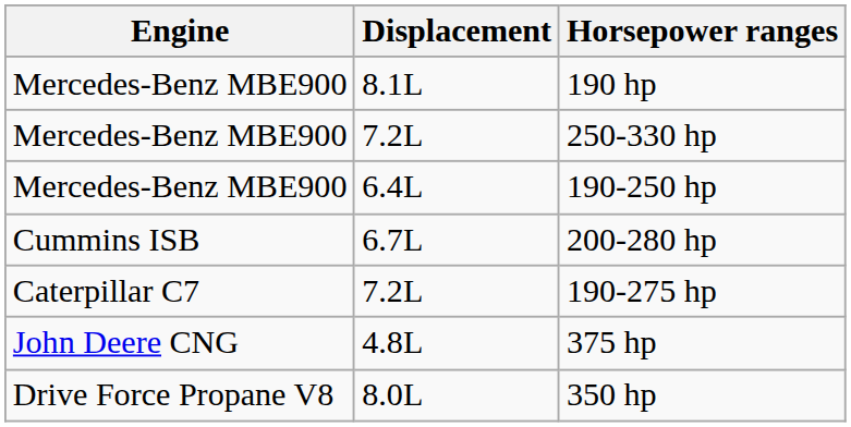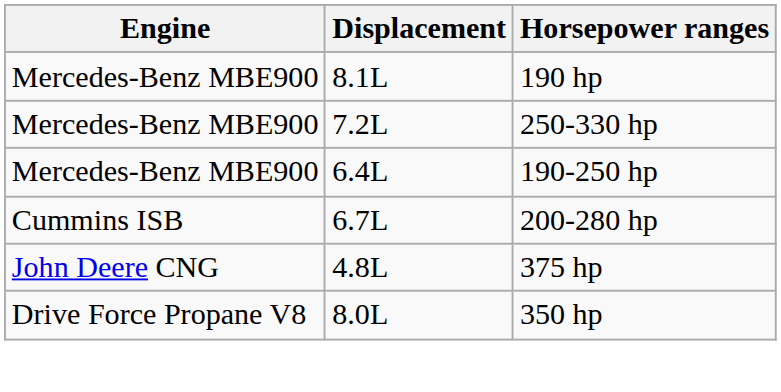- row: Caterpillar C7 | 7.2L | 190-275 hp
